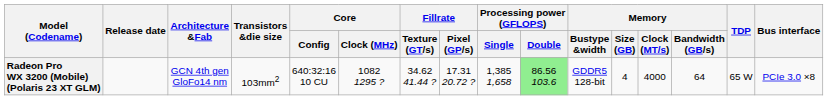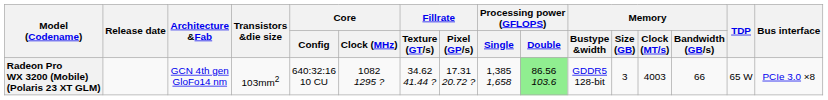Radeon Pro WX 3200 (Mobile) (Polaris 23 XT GLM) | Memory / Size (GB): 4 -> 3
Radeon Pro WX 3200 (Mobile) (Polaris 23 XT GLM) | Memory / Clock (MT/s): 4000 -> 4003
Radeon Pro WX 3200 (Mobile) (Polaris 23 XT GLM) | Memory / Bandwidth (GB/s): 64 -> 66
